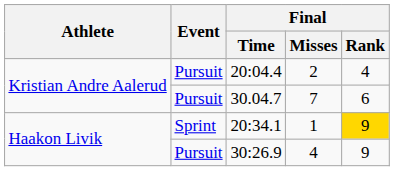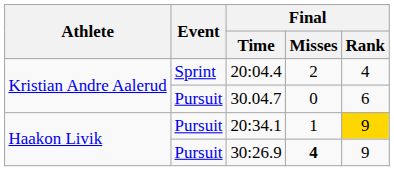20:04.4 | Event: Pursuit -> Sprint
30.04.7 | Final / Misses: 7 -> 0
20:34.1 | Event: Sprint -> Pursuit
30:26.9 | Final / Misses: normal -> bold
